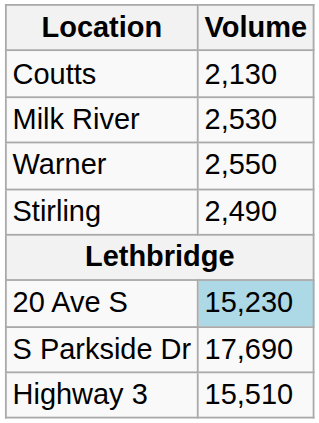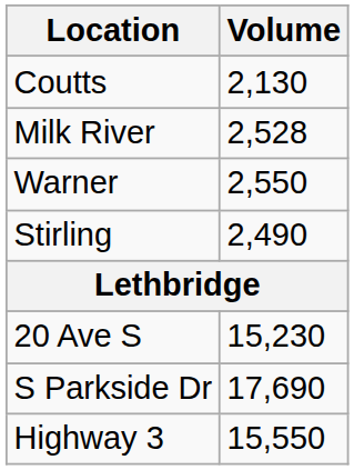Milk River | Volume: 2,530 -> 2,528
20 Ave S | Volume: lightblue background -> no background
Highway 3 | Volume: 15,510 -> 15,550
